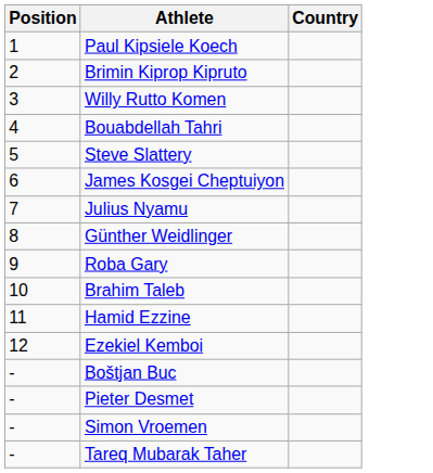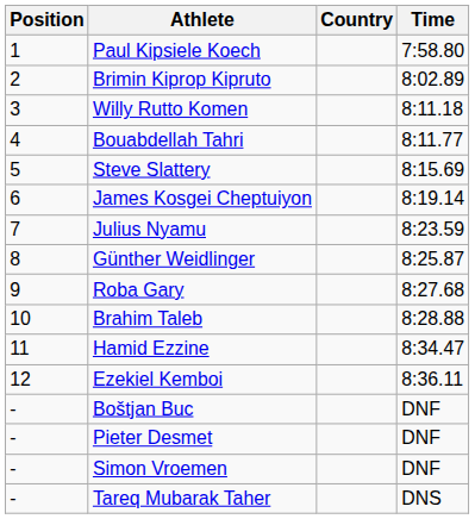+ column: Time | 7:58.80 | 8:02.89 | 8:11.18 | 8:11.77 | 8:15.69 | 8:19.14 | 8:23.59 | 8:25.87 | 8:27.68 | 8:28.88 | 8:34.47 | 8:36.11 | DNF | DNF | DNF | DNS
